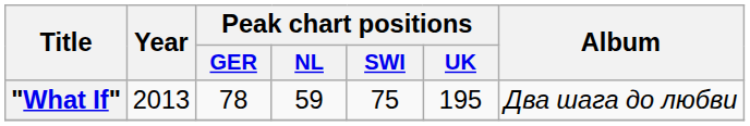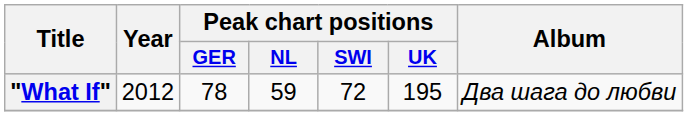"What If" | Year: 2013 -> 2012
"What If" | Peak chart positions / SWI: 75 -> 72
